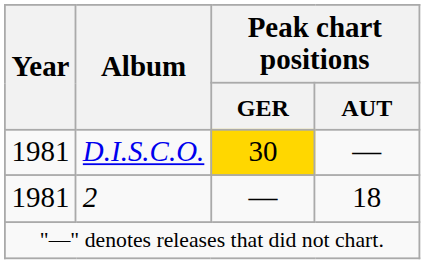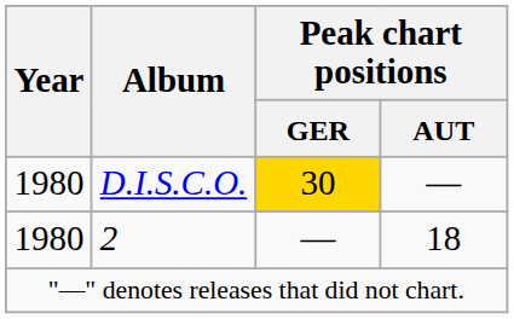D.I.S.C.O. | Year: 1981 -> 1980
2 | Year: 1981 -> 1980
